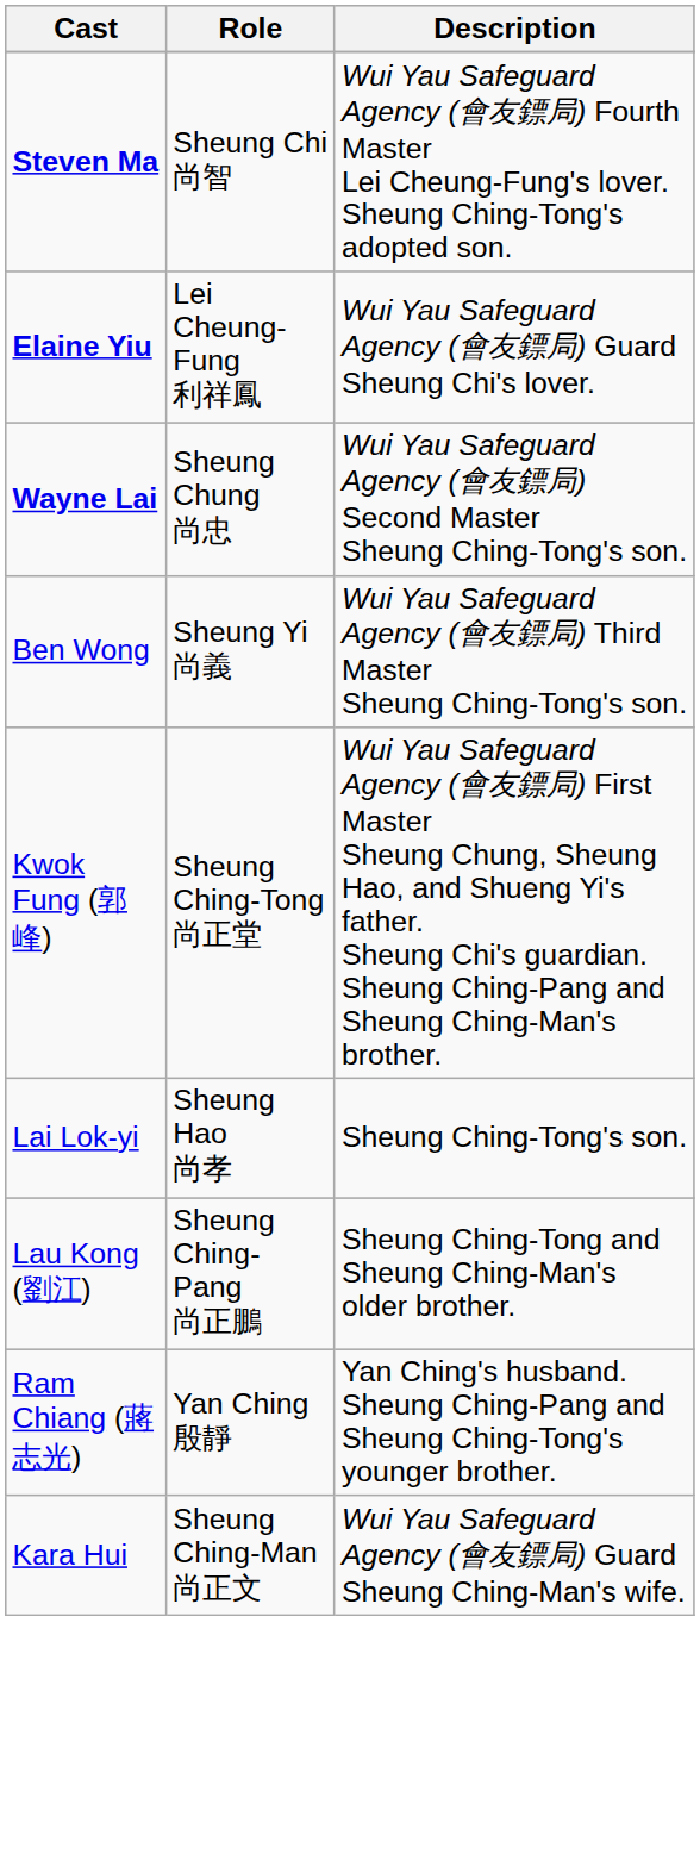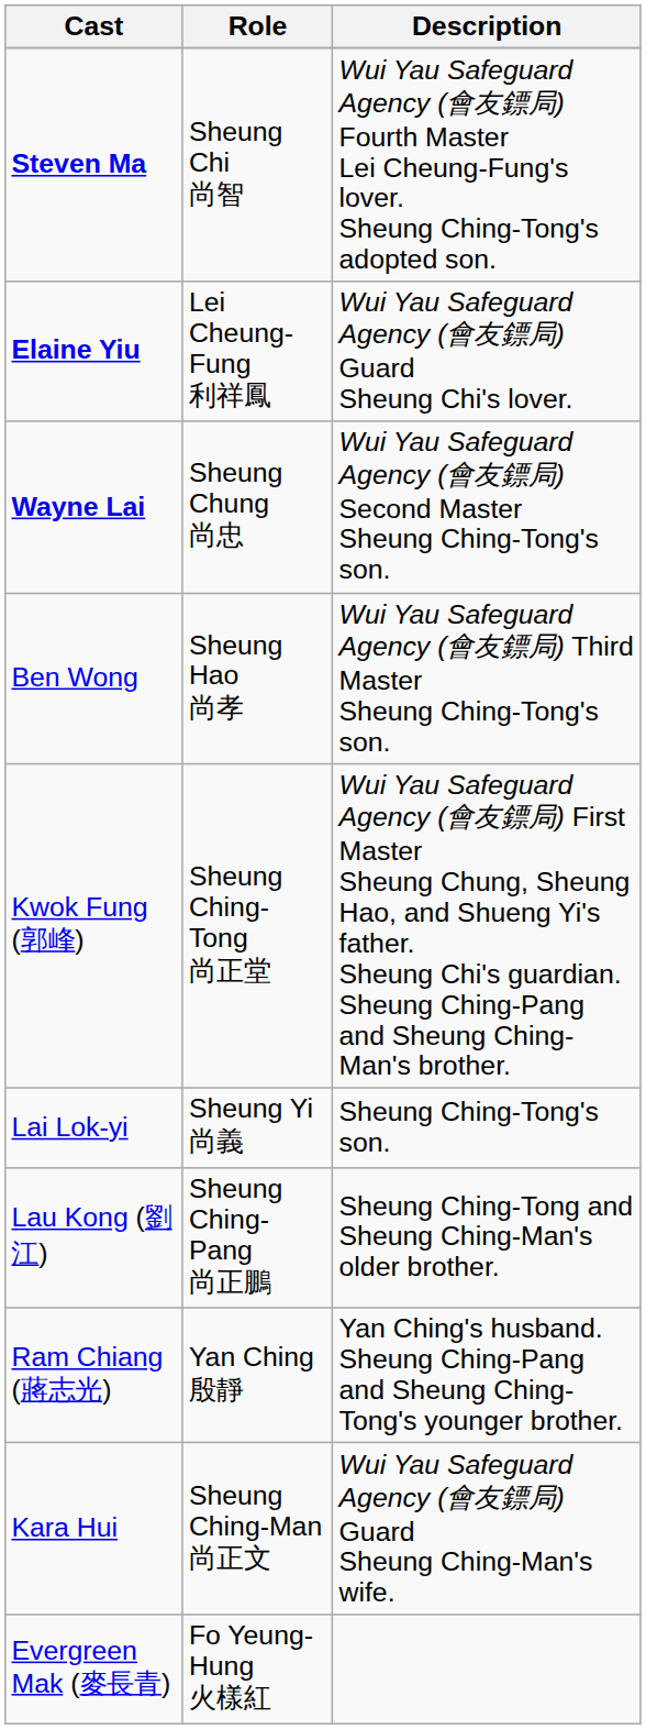Ben Wong | Role: Sheung Yi 尚義 -> Sheung Hao 尚孝
Lai Lok-yi | Role: Sheung Hao 尚孝 -> Sheung Yi 尚義
+ row: Evergreen Mak (麥長青) | Fo Yeung-Hung 火樣紅
